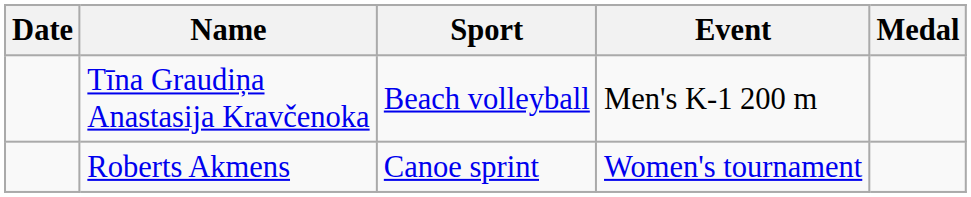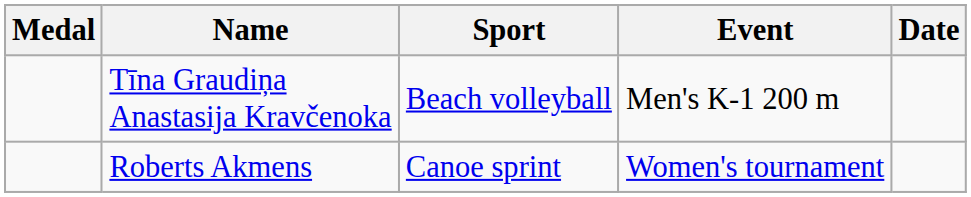columns swapped: Medal <-> Date
